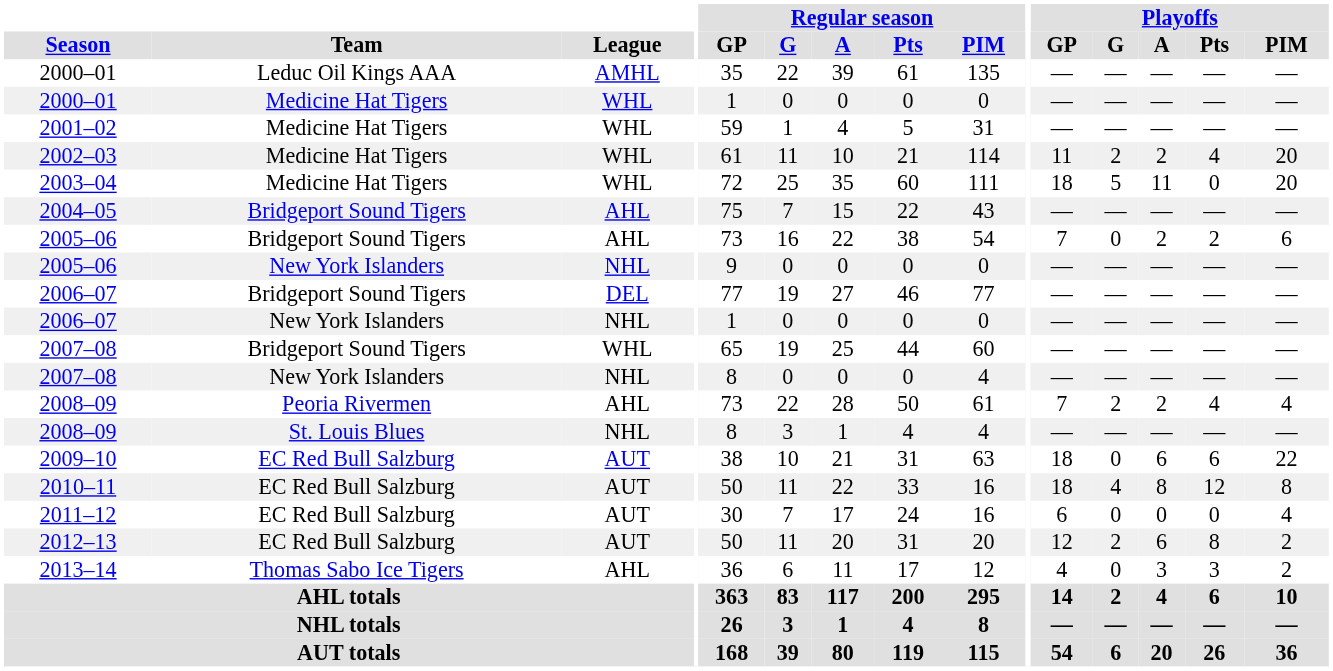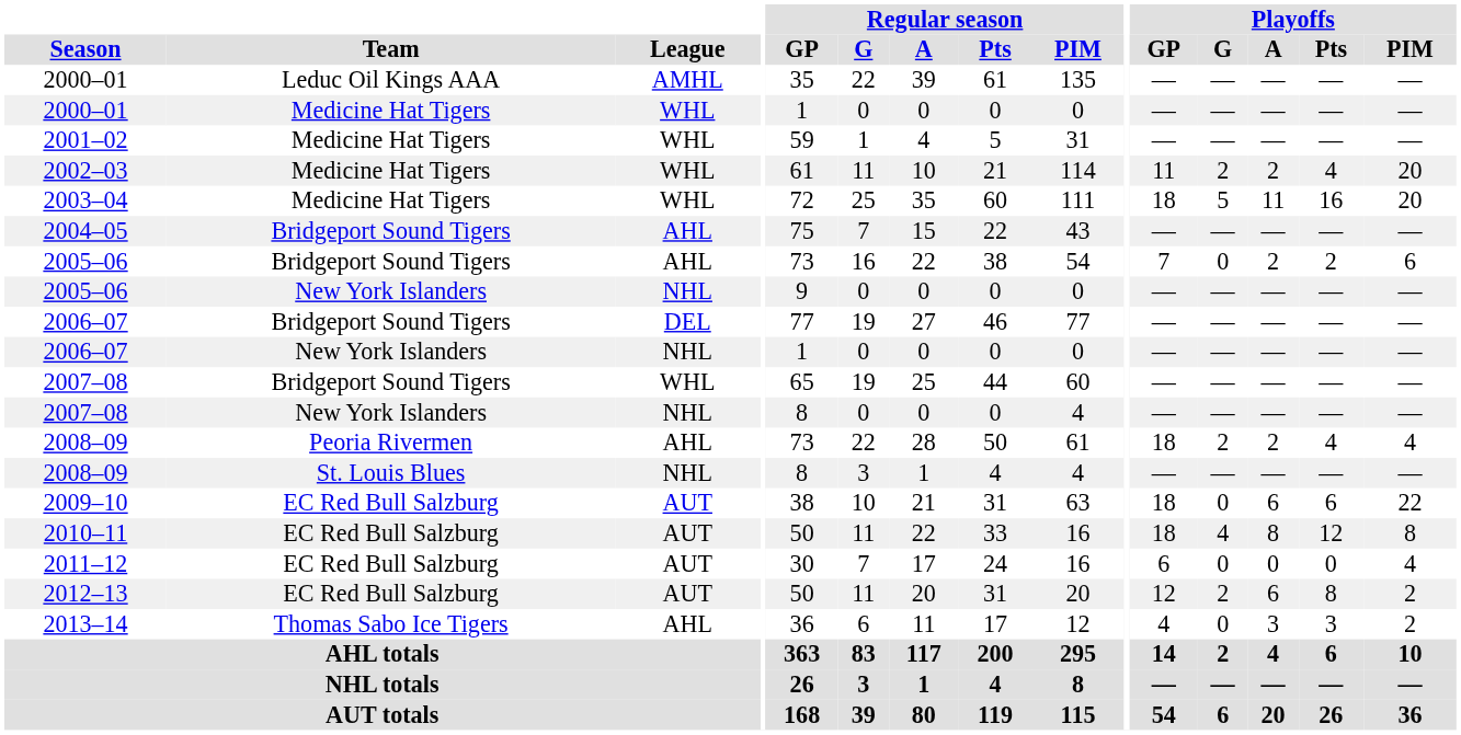2003–04 | Playoffs / Pts: 0 -> 16
2008–09 / Peoria Rivermen | Playoffs / GP: 7 -> 18
